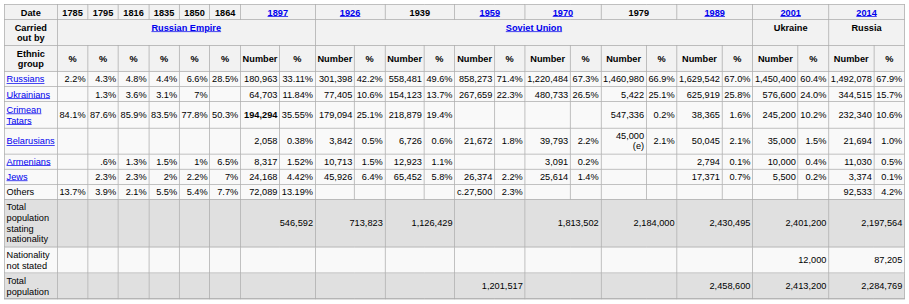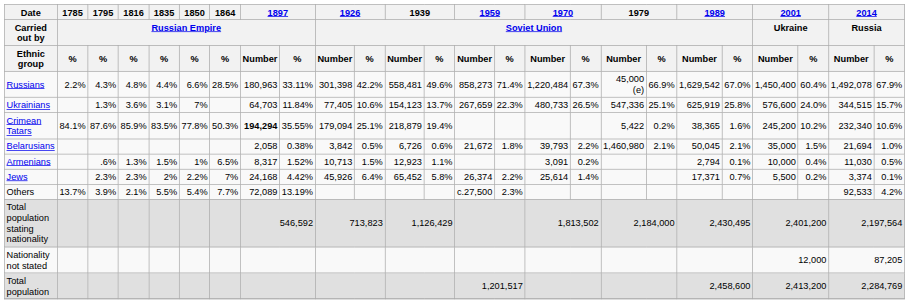Russians | 1979 / Soviet Union / Number: 1,460,980 -> 45,000 (e)
Ukrainians | 1979 / Soviet Union / Number: 5,422 -> 547,336
Crimean Tatars | 1979 / Soviet Union / Number: 547,336 -> 5,422
Belarusians | 1979 / Soviet Union / Number: 45,000 (e) -> 1,460,980
